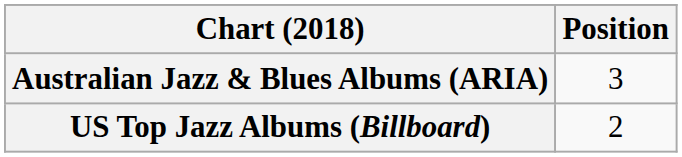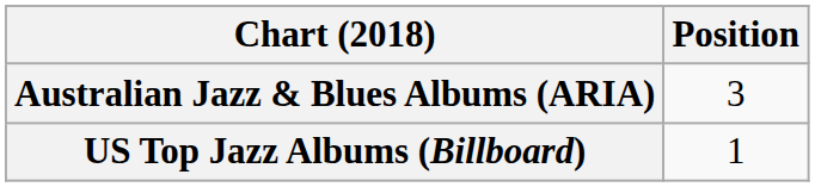US Top Jazz Albums (Billboard) | Position: 2 -> 1
